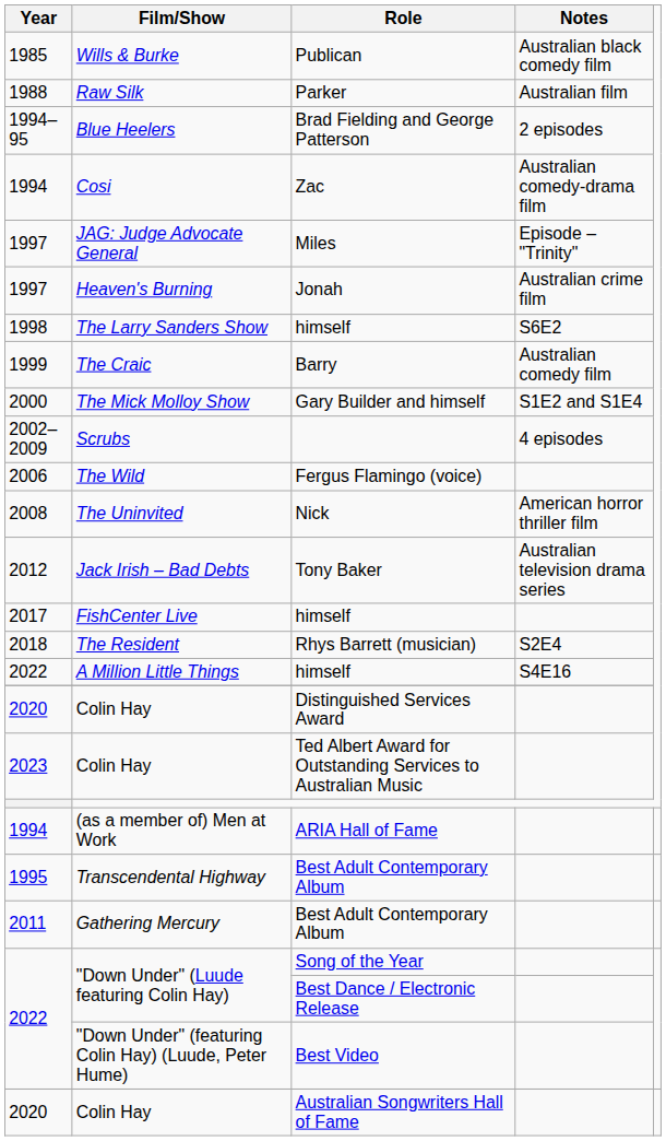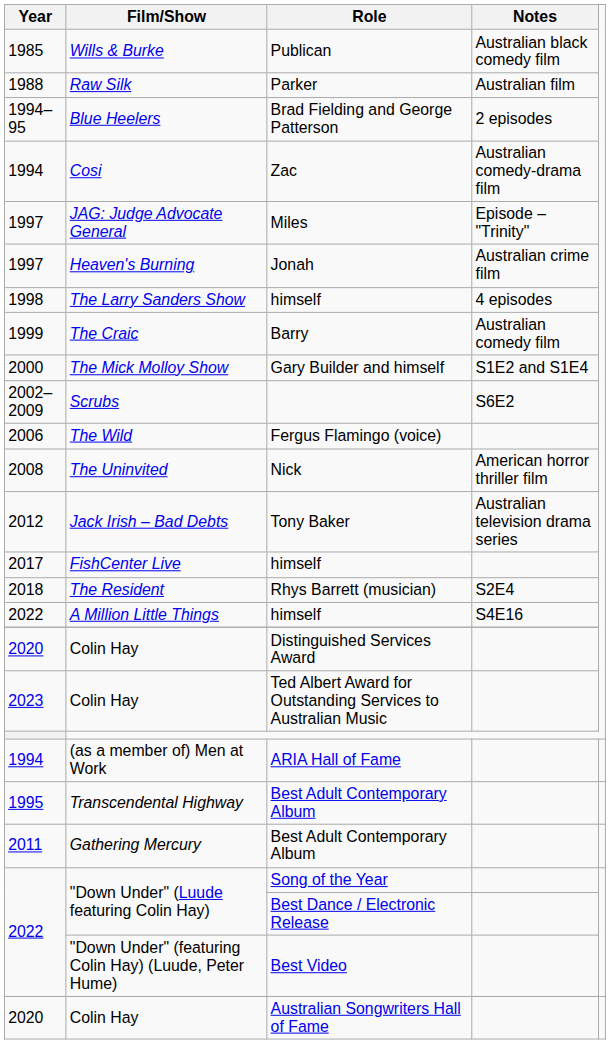The Larry Sanders Show | Notes: S6E2 -> 4 episodes
Scrubs | Notes: 4 episodes -> S6E2
